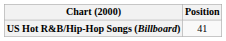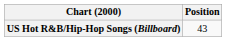US Hot R&B/Hip-Hop Songs (Billboard) | Position: 41 -> 43
